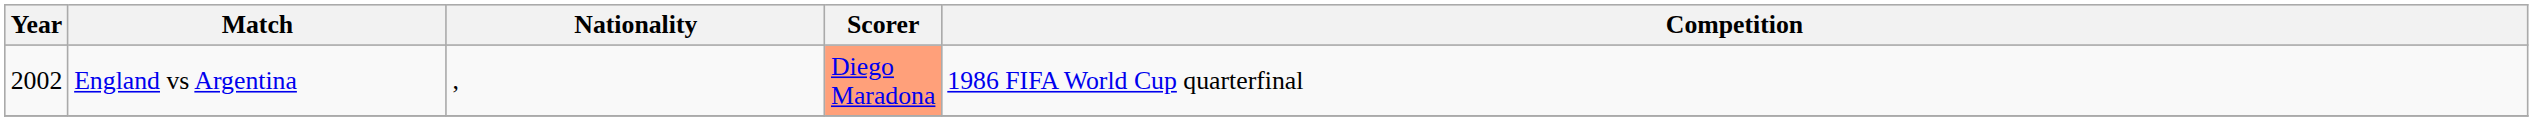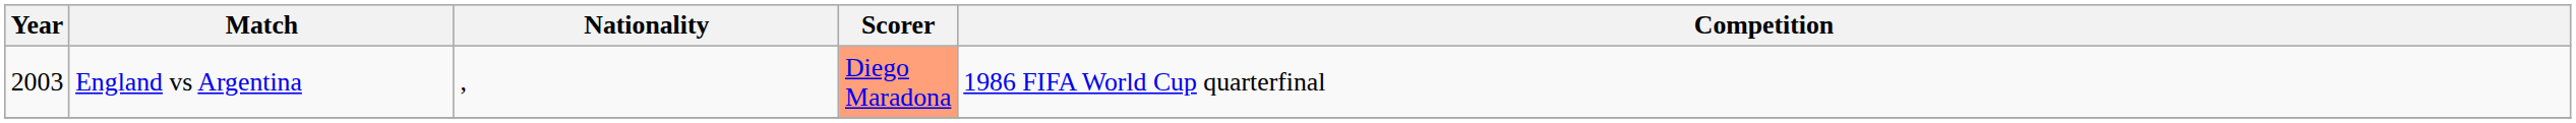England vs Argentina | Year: 2002 -> 2003
